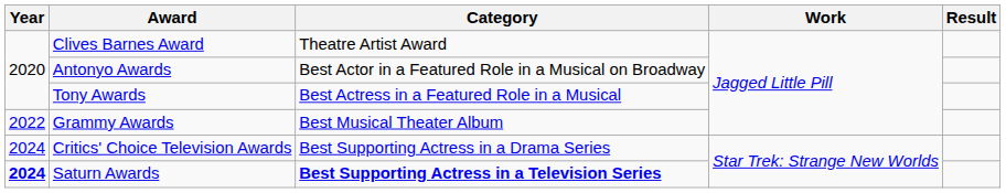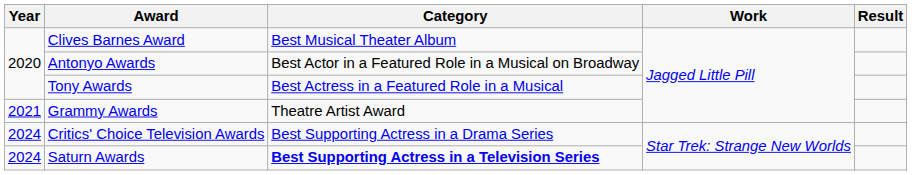Clives Barnes Award | Category: Theatre Artist Award -> Best Musical Theater Album
Grammy Awards | Year: 2022 -> 2021
Grammy Awards | Category: Best Musical Theater Album -> Theatre Artist Award
Saturn Awards | Year: bold -> normal
